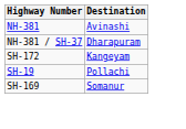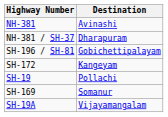+ row: SH-196 / SH-81 | Gobichettipalayam
+ row: SH-19A | Vijayamangalam
